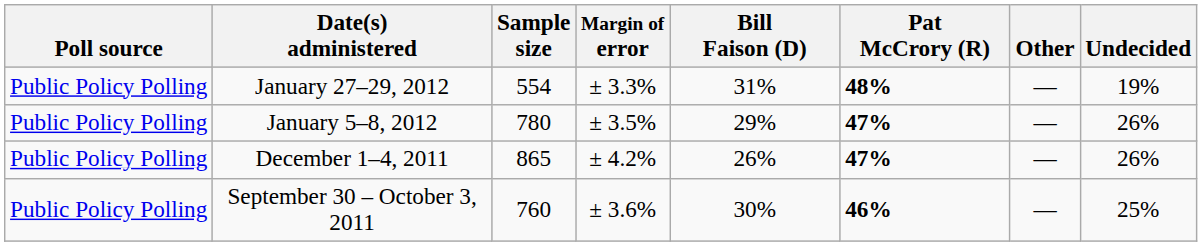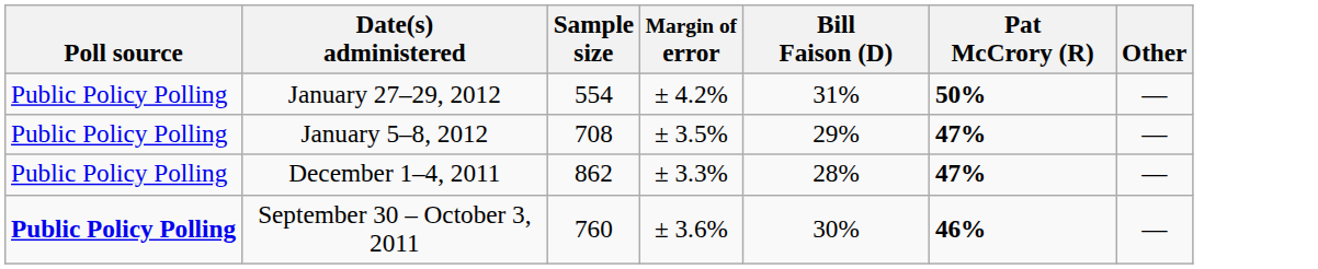- column: Undecided | 19% | 26% | 26% | 25%
January 27–29, 2012 | Margin of error: ± 3.3% -> ± 4.2%
January 27–29, 2012 | Pat McCrory (R): 48% -> 50%
January 5–8, 2012 | Sample size: 780 -> 708
December 1–4, 2011 | Sample size: 865 -> 862
December 1–4, 2011 | Margin of error: ± 4.2% -> ± 3.3%
December 1–4, 2011 | Bill Faison (D): 26% -> 28%
September 30 – October 3, 2011 | Poll source: normal -> bold
